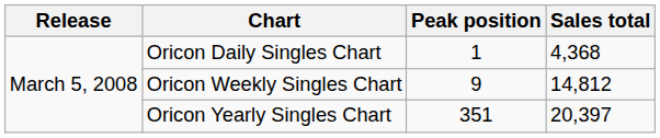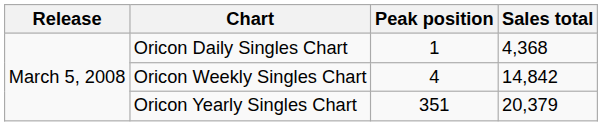Oricon Weekly Singles Chart | Peak position: 9 -> 4
Oricon Weekly Singles Chart | Sales total: 14,812 -> 14,842
Oricon Yearly Singles Chart | Sales total: 20,397 -> 20,379
